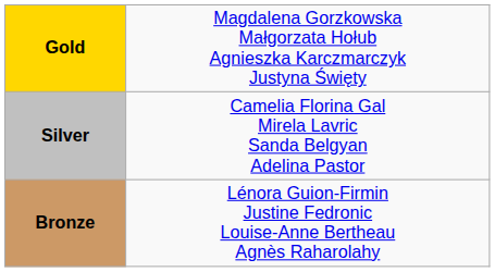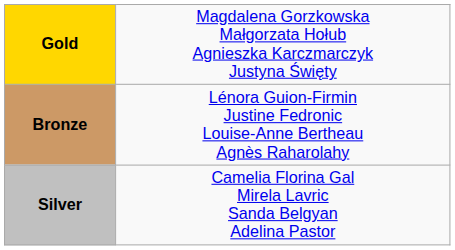rows swapped: Silver <-> Bronze
